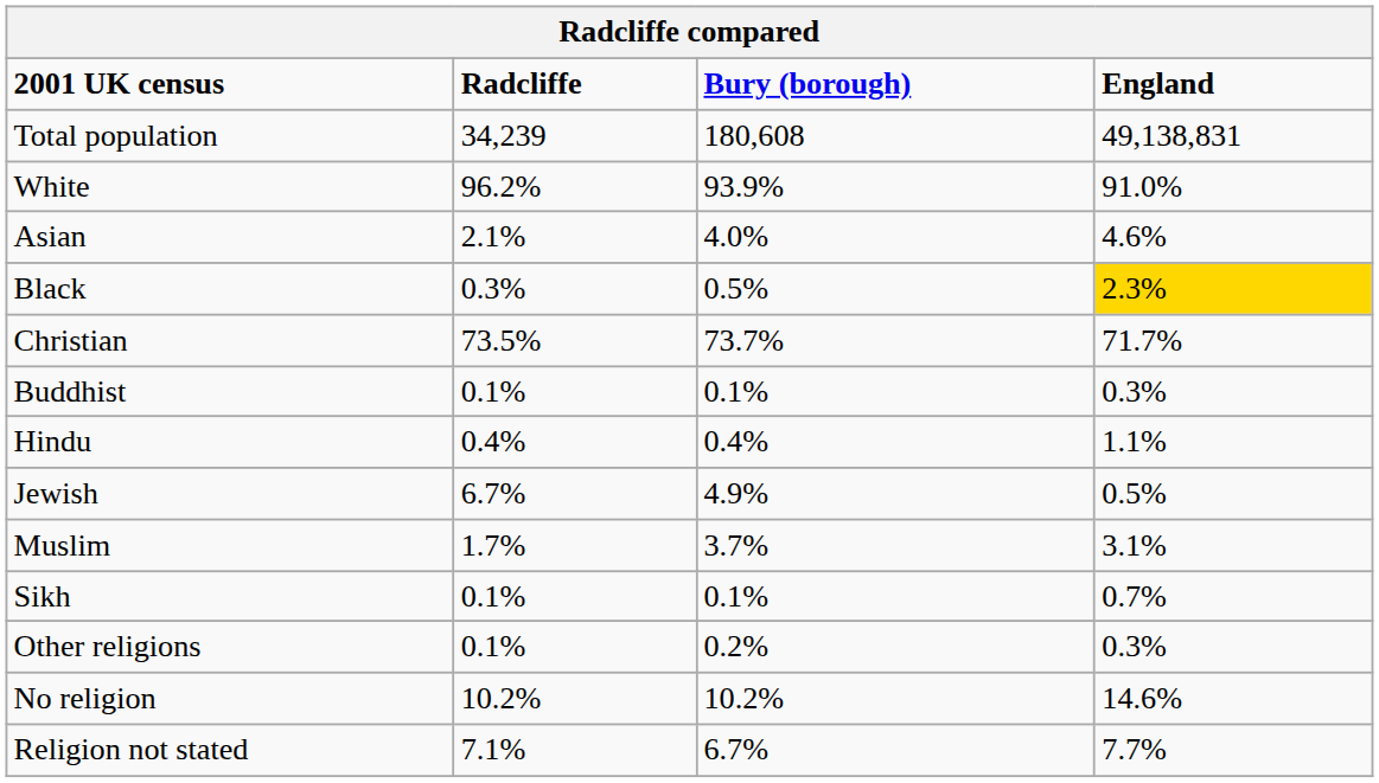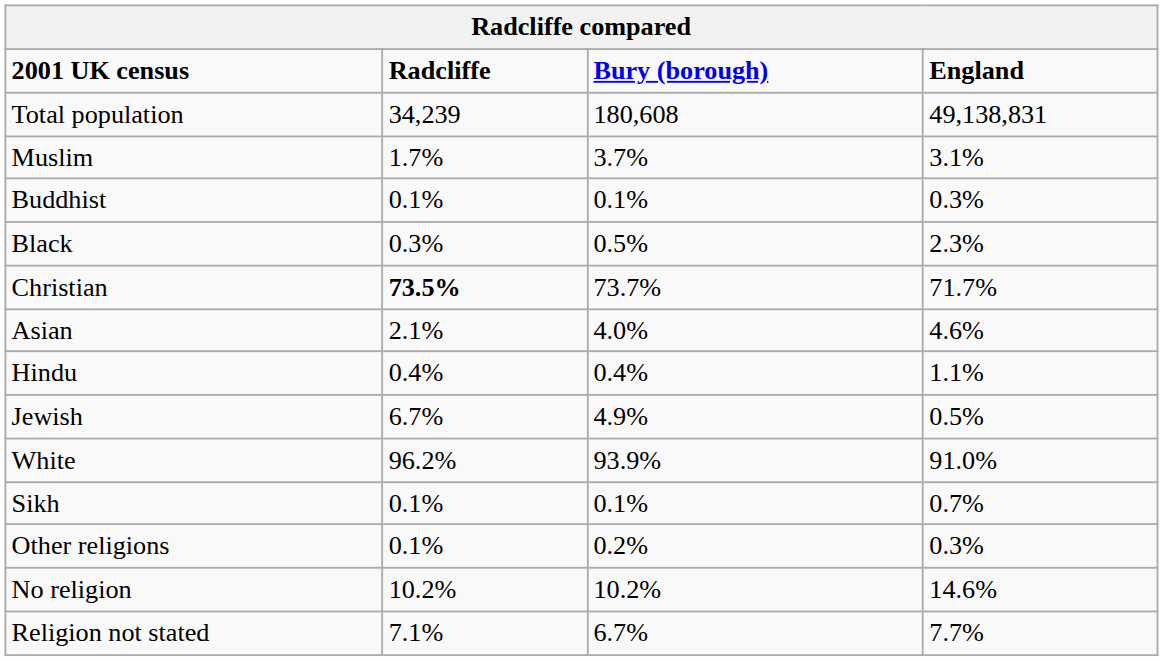rows swapped: White <-> Muslim
rows swapped: Asian <-> Buddhist
Black | England: gold background -> no background
Christian | Radcliffe: normal -> bold
